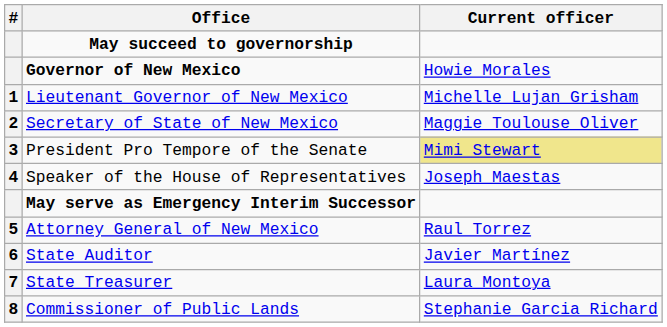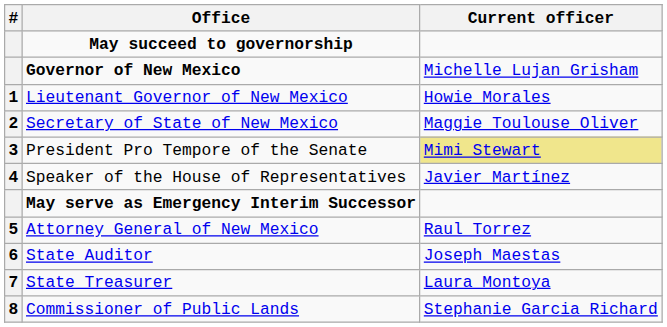Governor of New Mexico | Current officer: Howie Morales -> Michelle Lujan Grisham
Lieutenant Governor of New Mexico | Current officer: Michelle Lujan Grisham -> Howie Morales
Speaker of the House of Representatives | Current officer: Joseph Maestas -> Javier Martínez
State Auditor | Current officer: Javier Martínez -> Joseph Maestas
